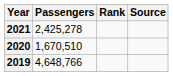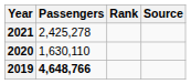2020 | Passengers: 1,670,510 -> 1,630,110
2019 | Passengers: normal -> bold
